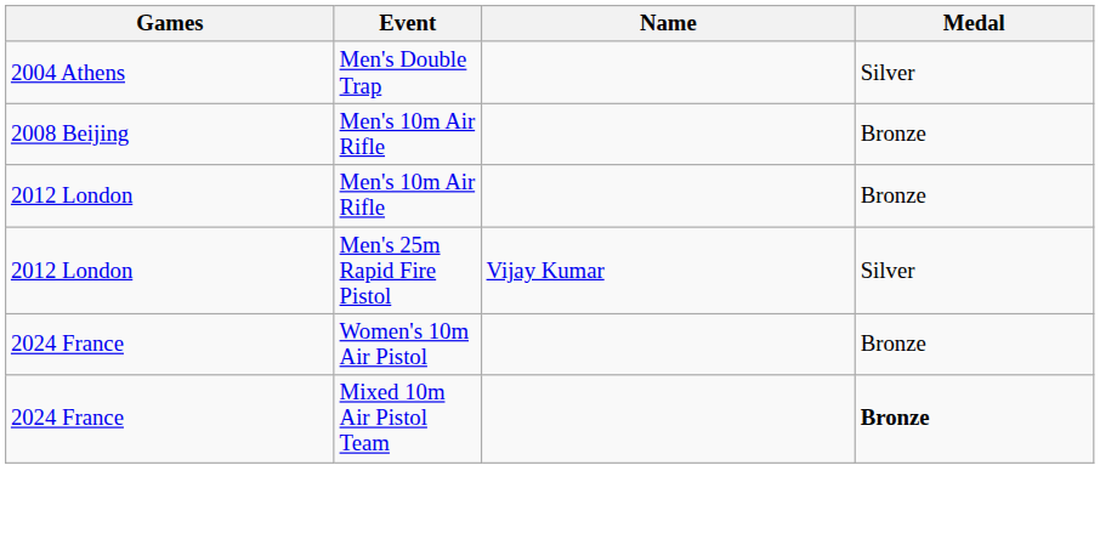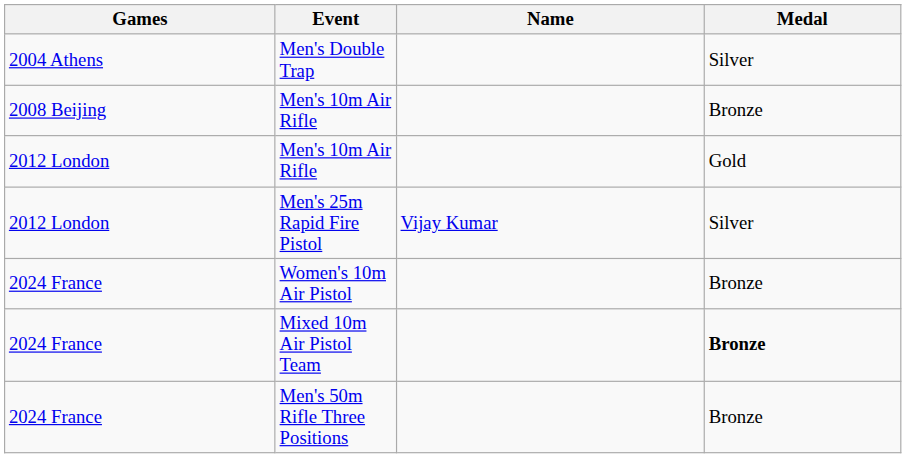2012 London / Men's 10m Air Rifle | Medal: Bronze -> Gold
+ row: 2024 France | Men's 50m Rifle Three Positions | Bronze
